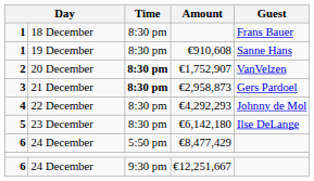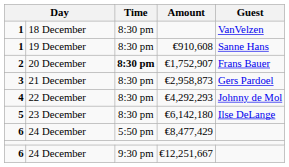18 December | Guest: Frans Bauer -> VanVelzen
20 December | Guest: VanVelzen -> Frans Bauer
21 December | Time: bold -> normal
